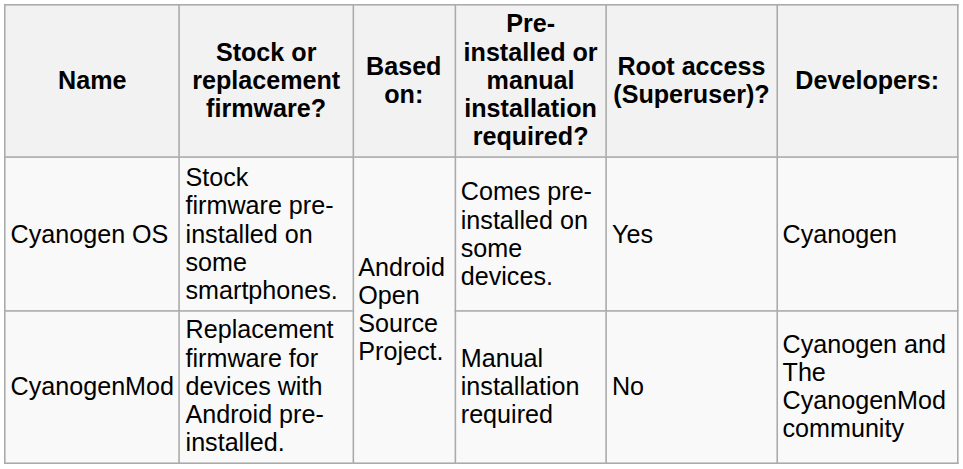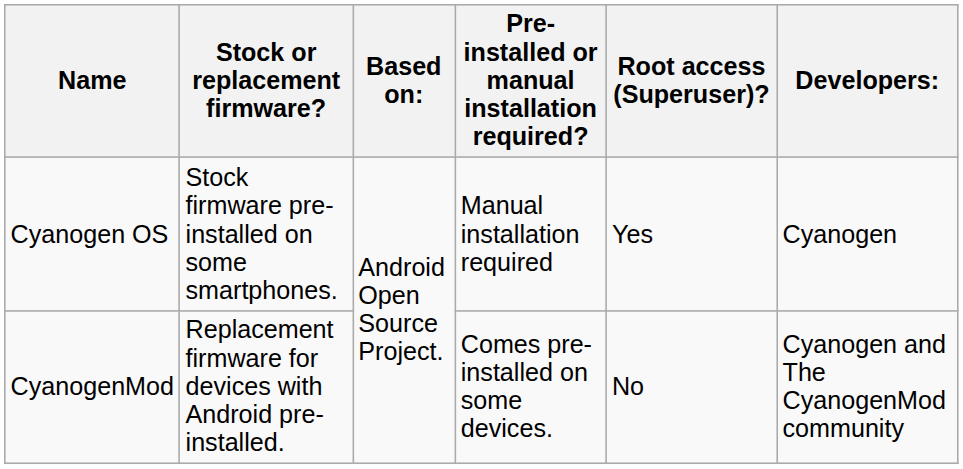Cyanogen OS | Pre-installed or manual installation required?: Comes pre-installed on some devices. -> Manual installation required
CyanogenMod | Pre-installed or manual installation required?: Manual installation required -> Comes pre-installed on some devices.
